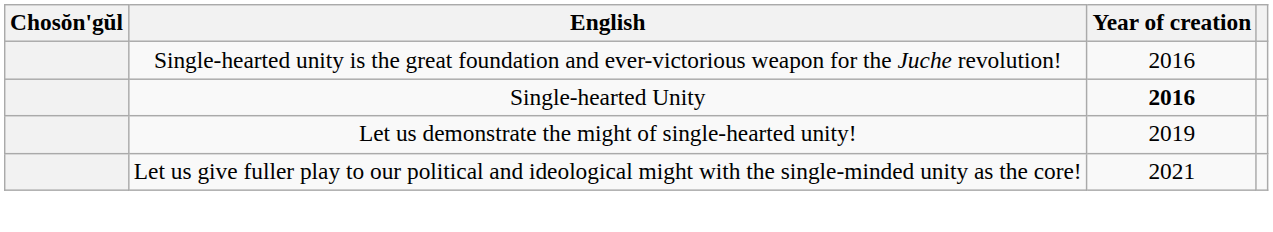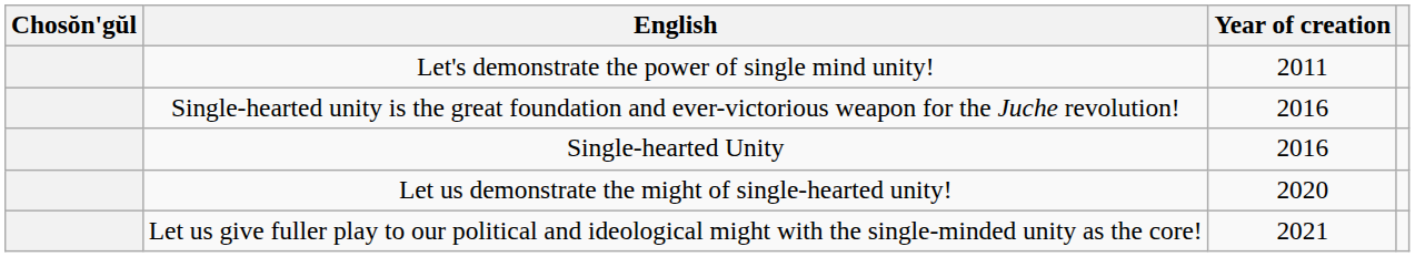+ row: Let's demonstrate the power of single mind unity! | 2011
Single-hearted Unity | Year of creation: bold -> normal
Let us demonstrate the might of single-hearted unity! | Year of creation: 2019 -> 2020
